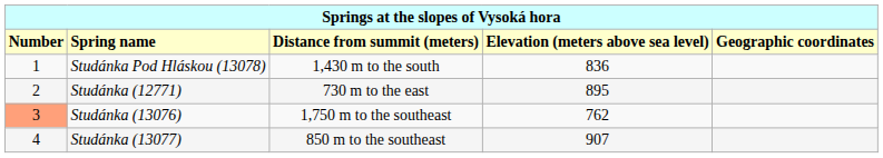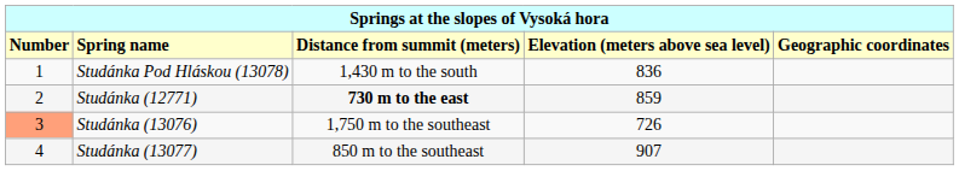Studánka (12771) | column 3: normal -> bold
Studánka (12771) | column 4: 895 -> 859
Studánka (13076) | column 4: 762 -> 726
